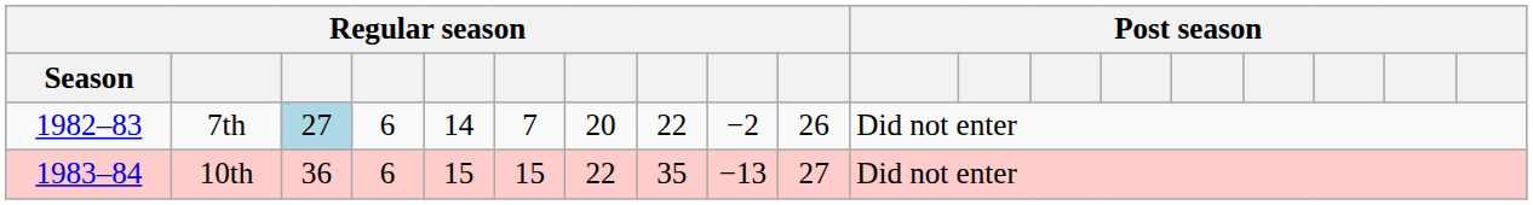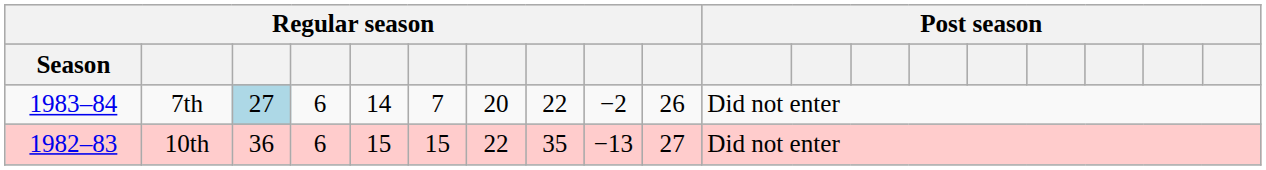7th | Regular season / Season: 1982–83 -> 1983–84
10th | Regular season / Season: 1983–84 -> 1982–83
